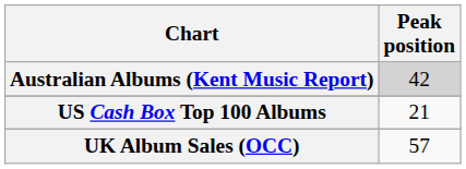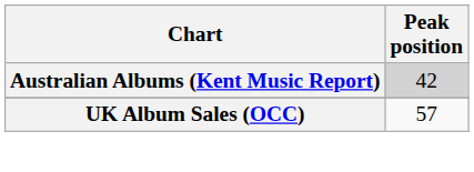- row: US Cash Box Top 100 Albums | 21
